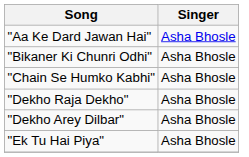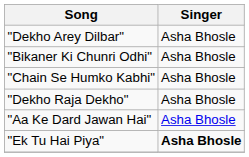rows swapped: "Aa Ke Dard Jawan Hai" <-> "Dekho Arey Dilbar"
"Ek Tu Hai Piya" | Singer: normal -> bold
